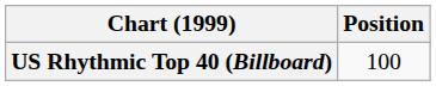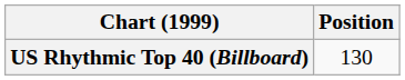US Rhythmic Top 40 (Billboard) | Position: 100 -> 130
